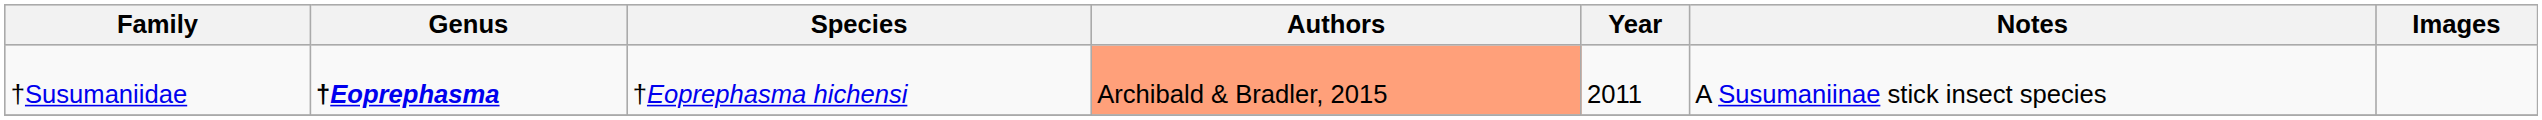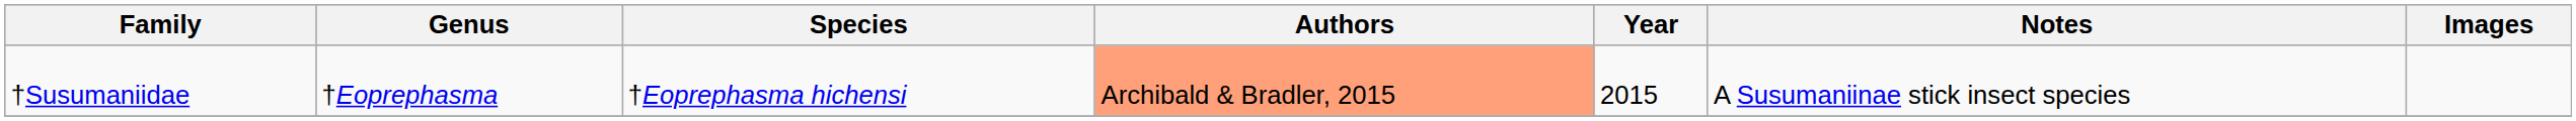†Susumaniidae | Genus: bold -> normal
†Susumaniidae | Year: 2011 -> 2015
